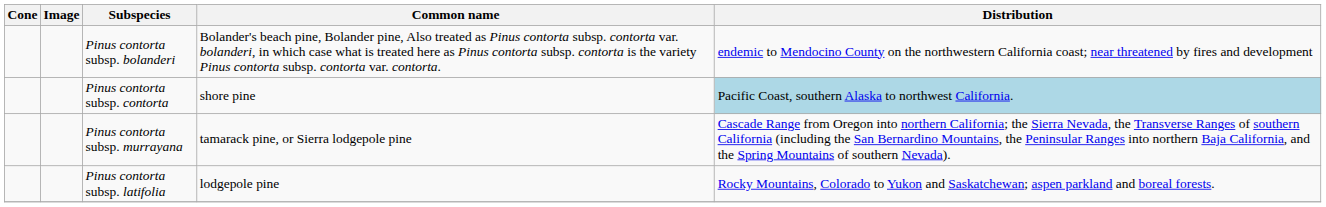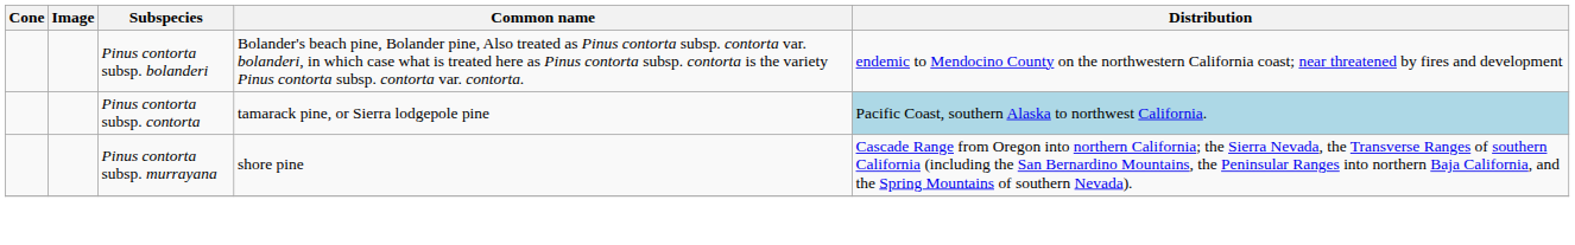Pinus contorta subsp. contorta | Common name: shore pine -> tamarack pine, or Sierra lodgepole pine
Pinus contorta subsp. murrayana | Common name: tamarack pine, or Sierra lodgepole pine -> shore pine
- row: Pinus contorta subsp. latifolia | lodgepole pine | Rocky Mountains, Colorado to Yukon and Saskatchewan; aspen parkland and boreal forests.
